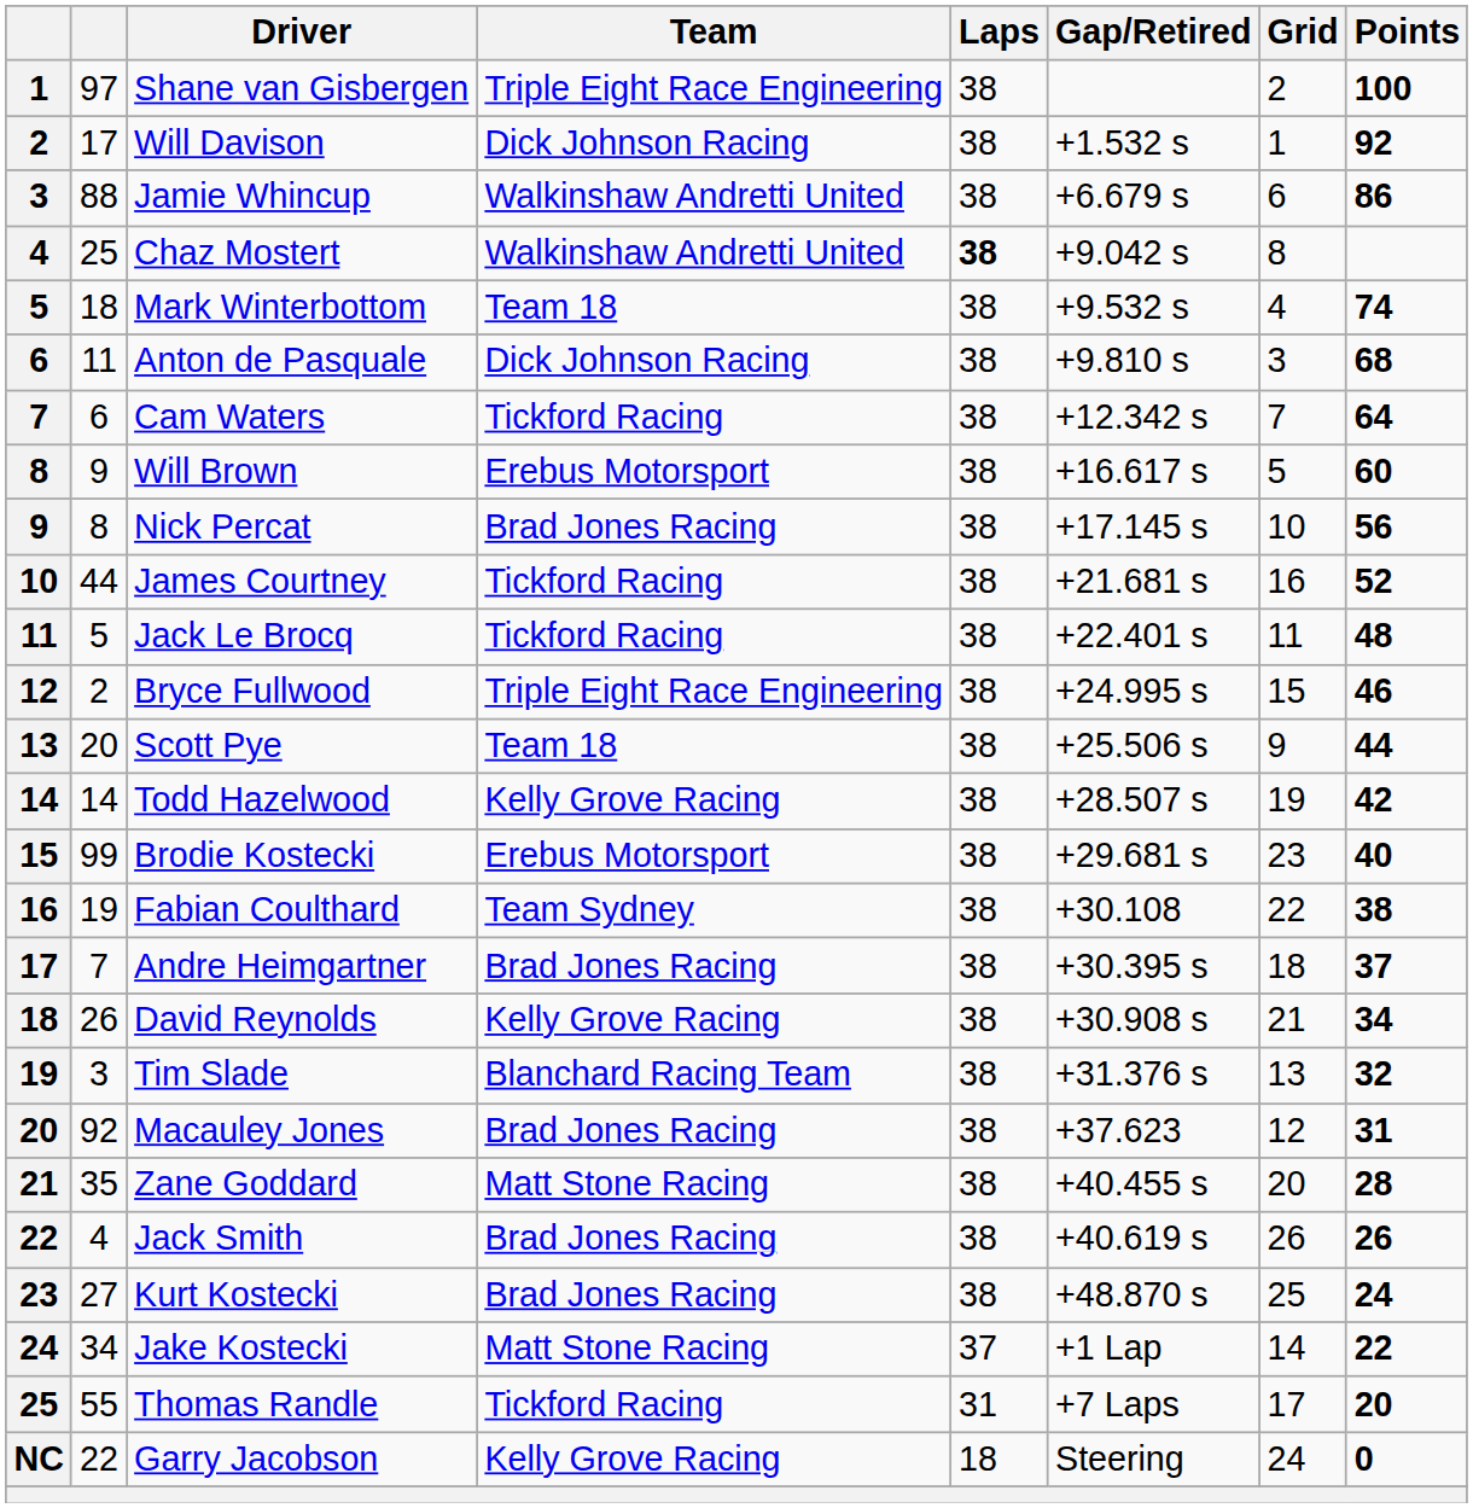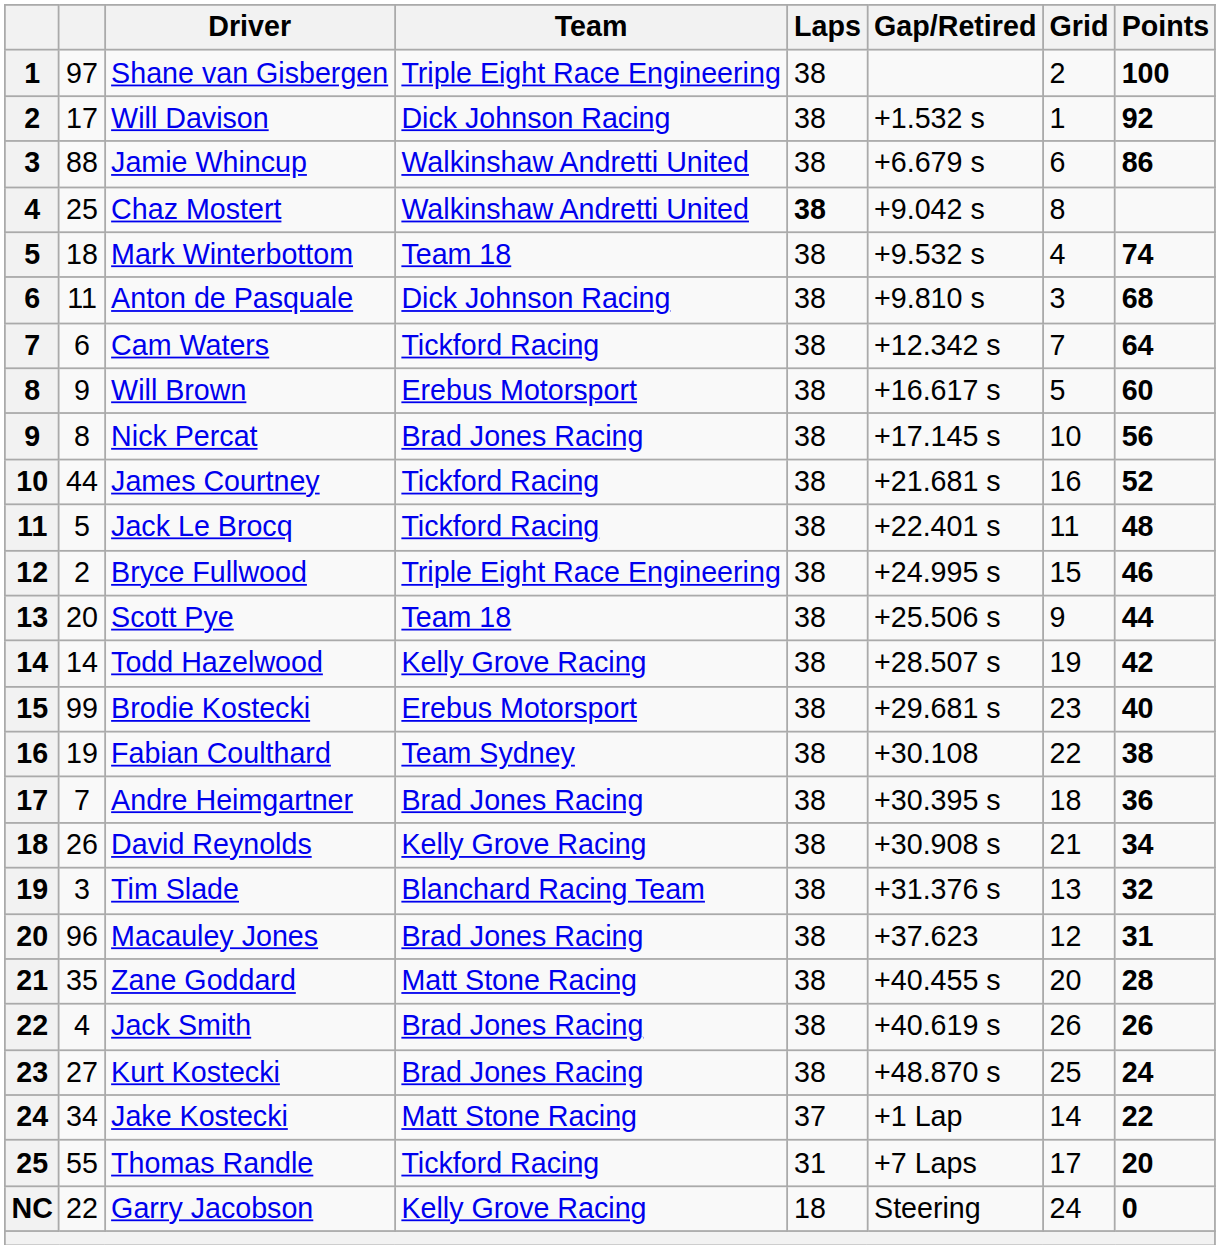Andre Heimgartner | Points: 37 -> 36
Macauley Jones | column 2: 92 -> 96
